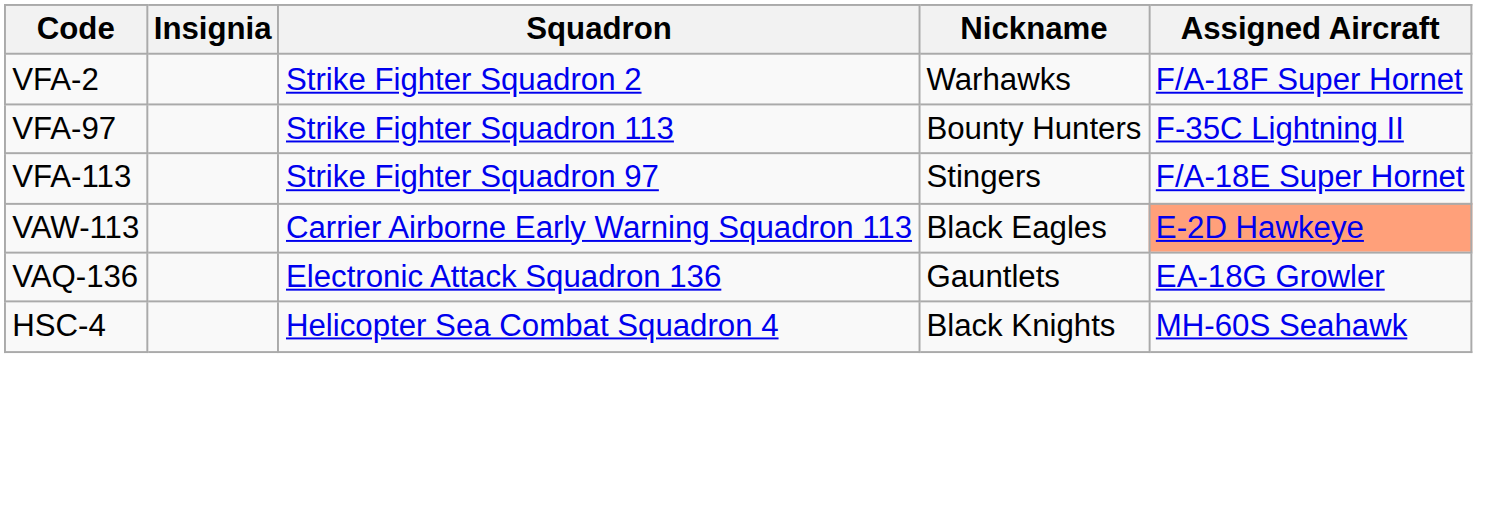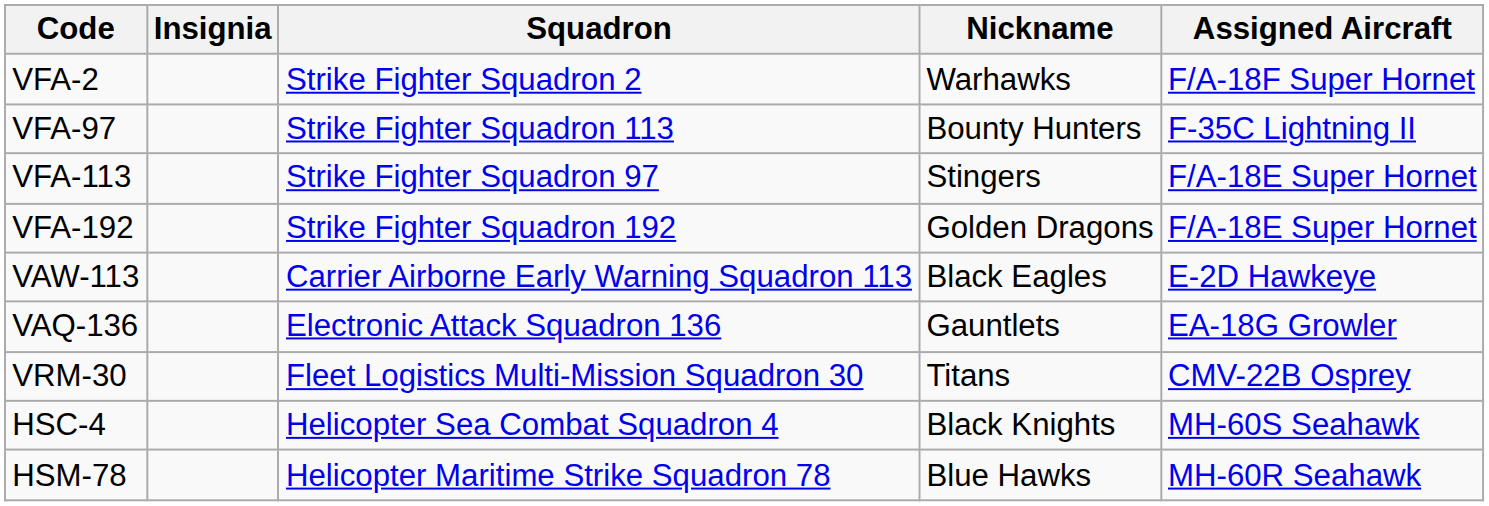+ row: VFA-192 | Strike Fighter Squadron 192 | Golden Dragons | F/A-18E Super Hornet
VAW-113 | Assigned Aircraft: lightsalmon background -> no background
+ row: VRM-30 | Fleet Logistics Multi-Mission Squadron 30 | Titans | CMV-22B Osprey
+ row: HSM-78 | Helicopter Maritime Strike Squadron 78 | Blue Hawks | MH-60R Seahawk
